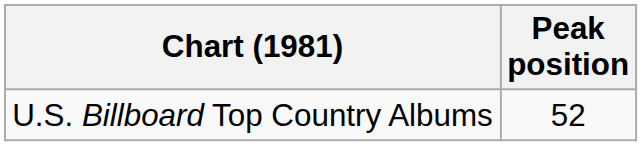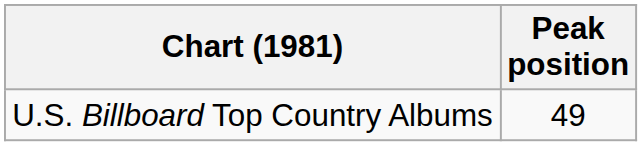U.S. Billboard Top Country Albums | Peak position: 52 -> 49
